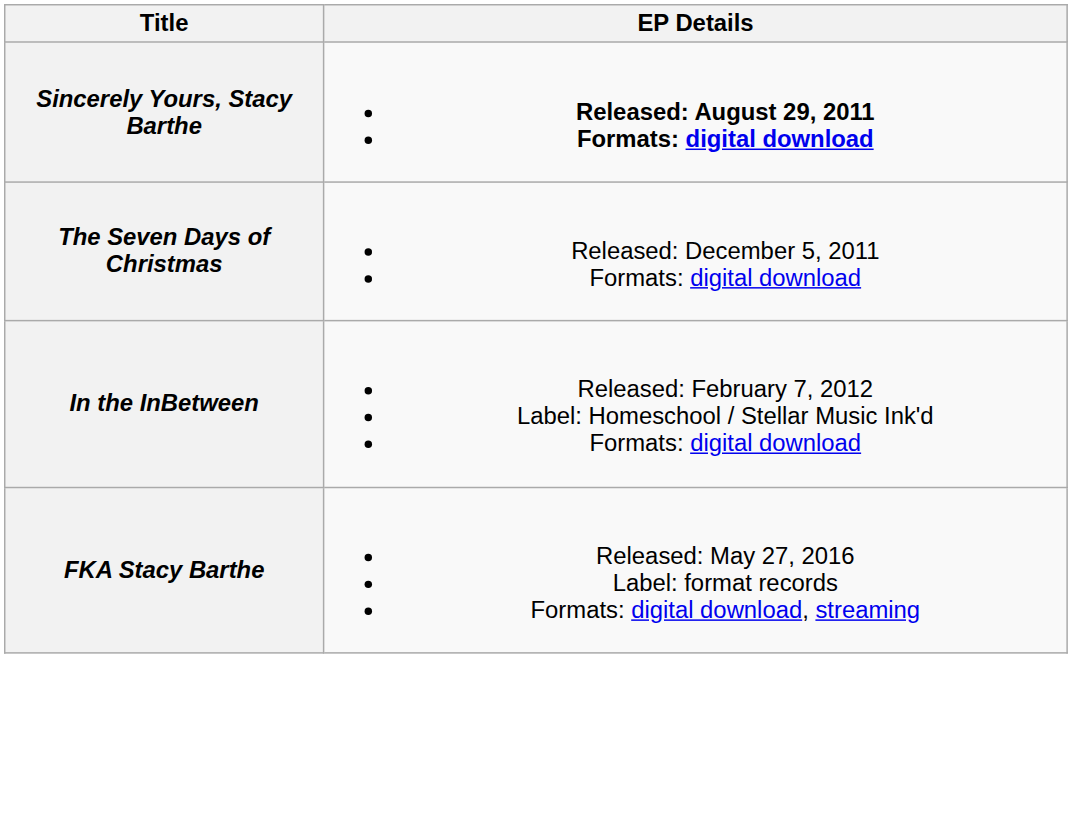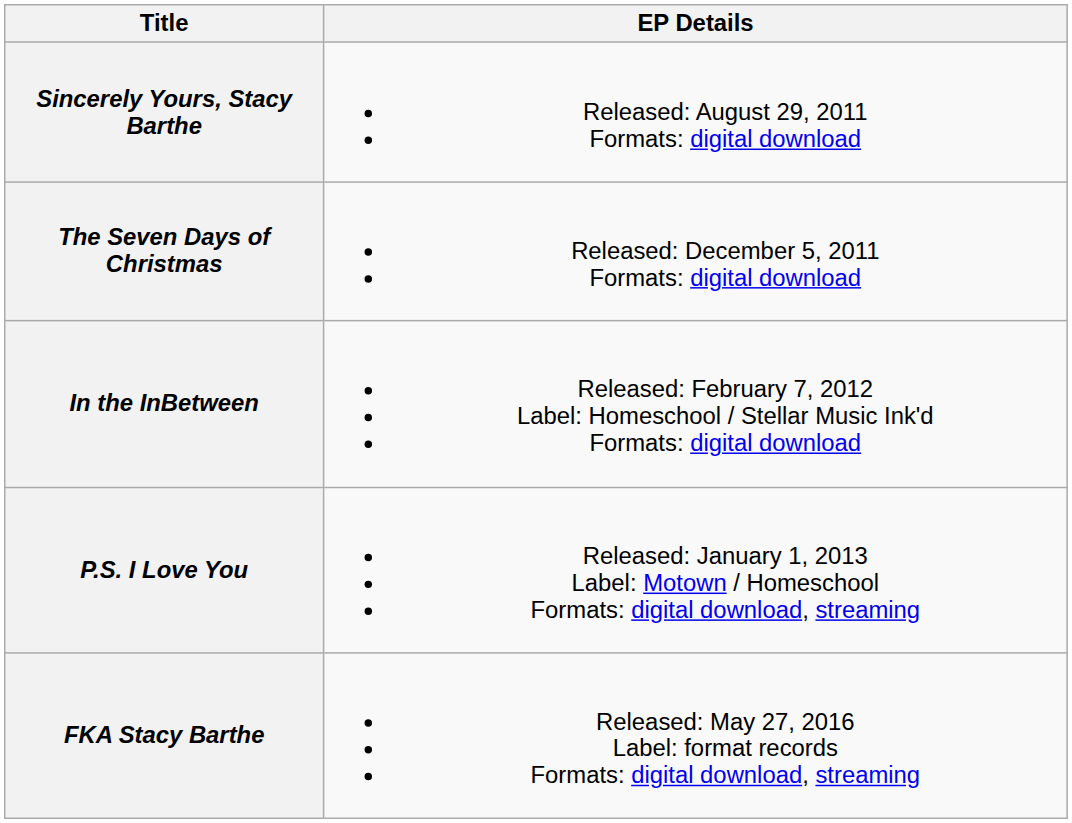Sincerely Yours, Stacy Barthe | EP Details: bold -> normal
+ row: P.S. I Love You | Released: January 1, 2013 Label: Motown / Homeschool Formats: digital download, streaming
